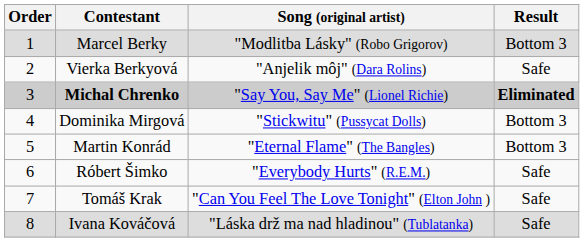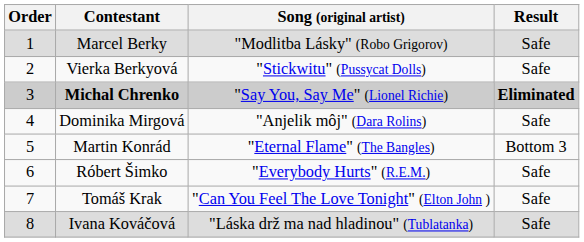Marcel Berky | Result: Bottom 3 -> Safe
Vierka Berkyová | Song (original artist): "Anjelik môj" (Dara Rolins) -> "Stickwitu" (Pussycat Dolls)
Dominika Mirgová | Song (original artist): "Stickwitu" (Pussycat Dolls) -> "Anjelik môj" (Dara Rolins)
Dominika Mirgová | Result: Bottom 3 -> Safe
